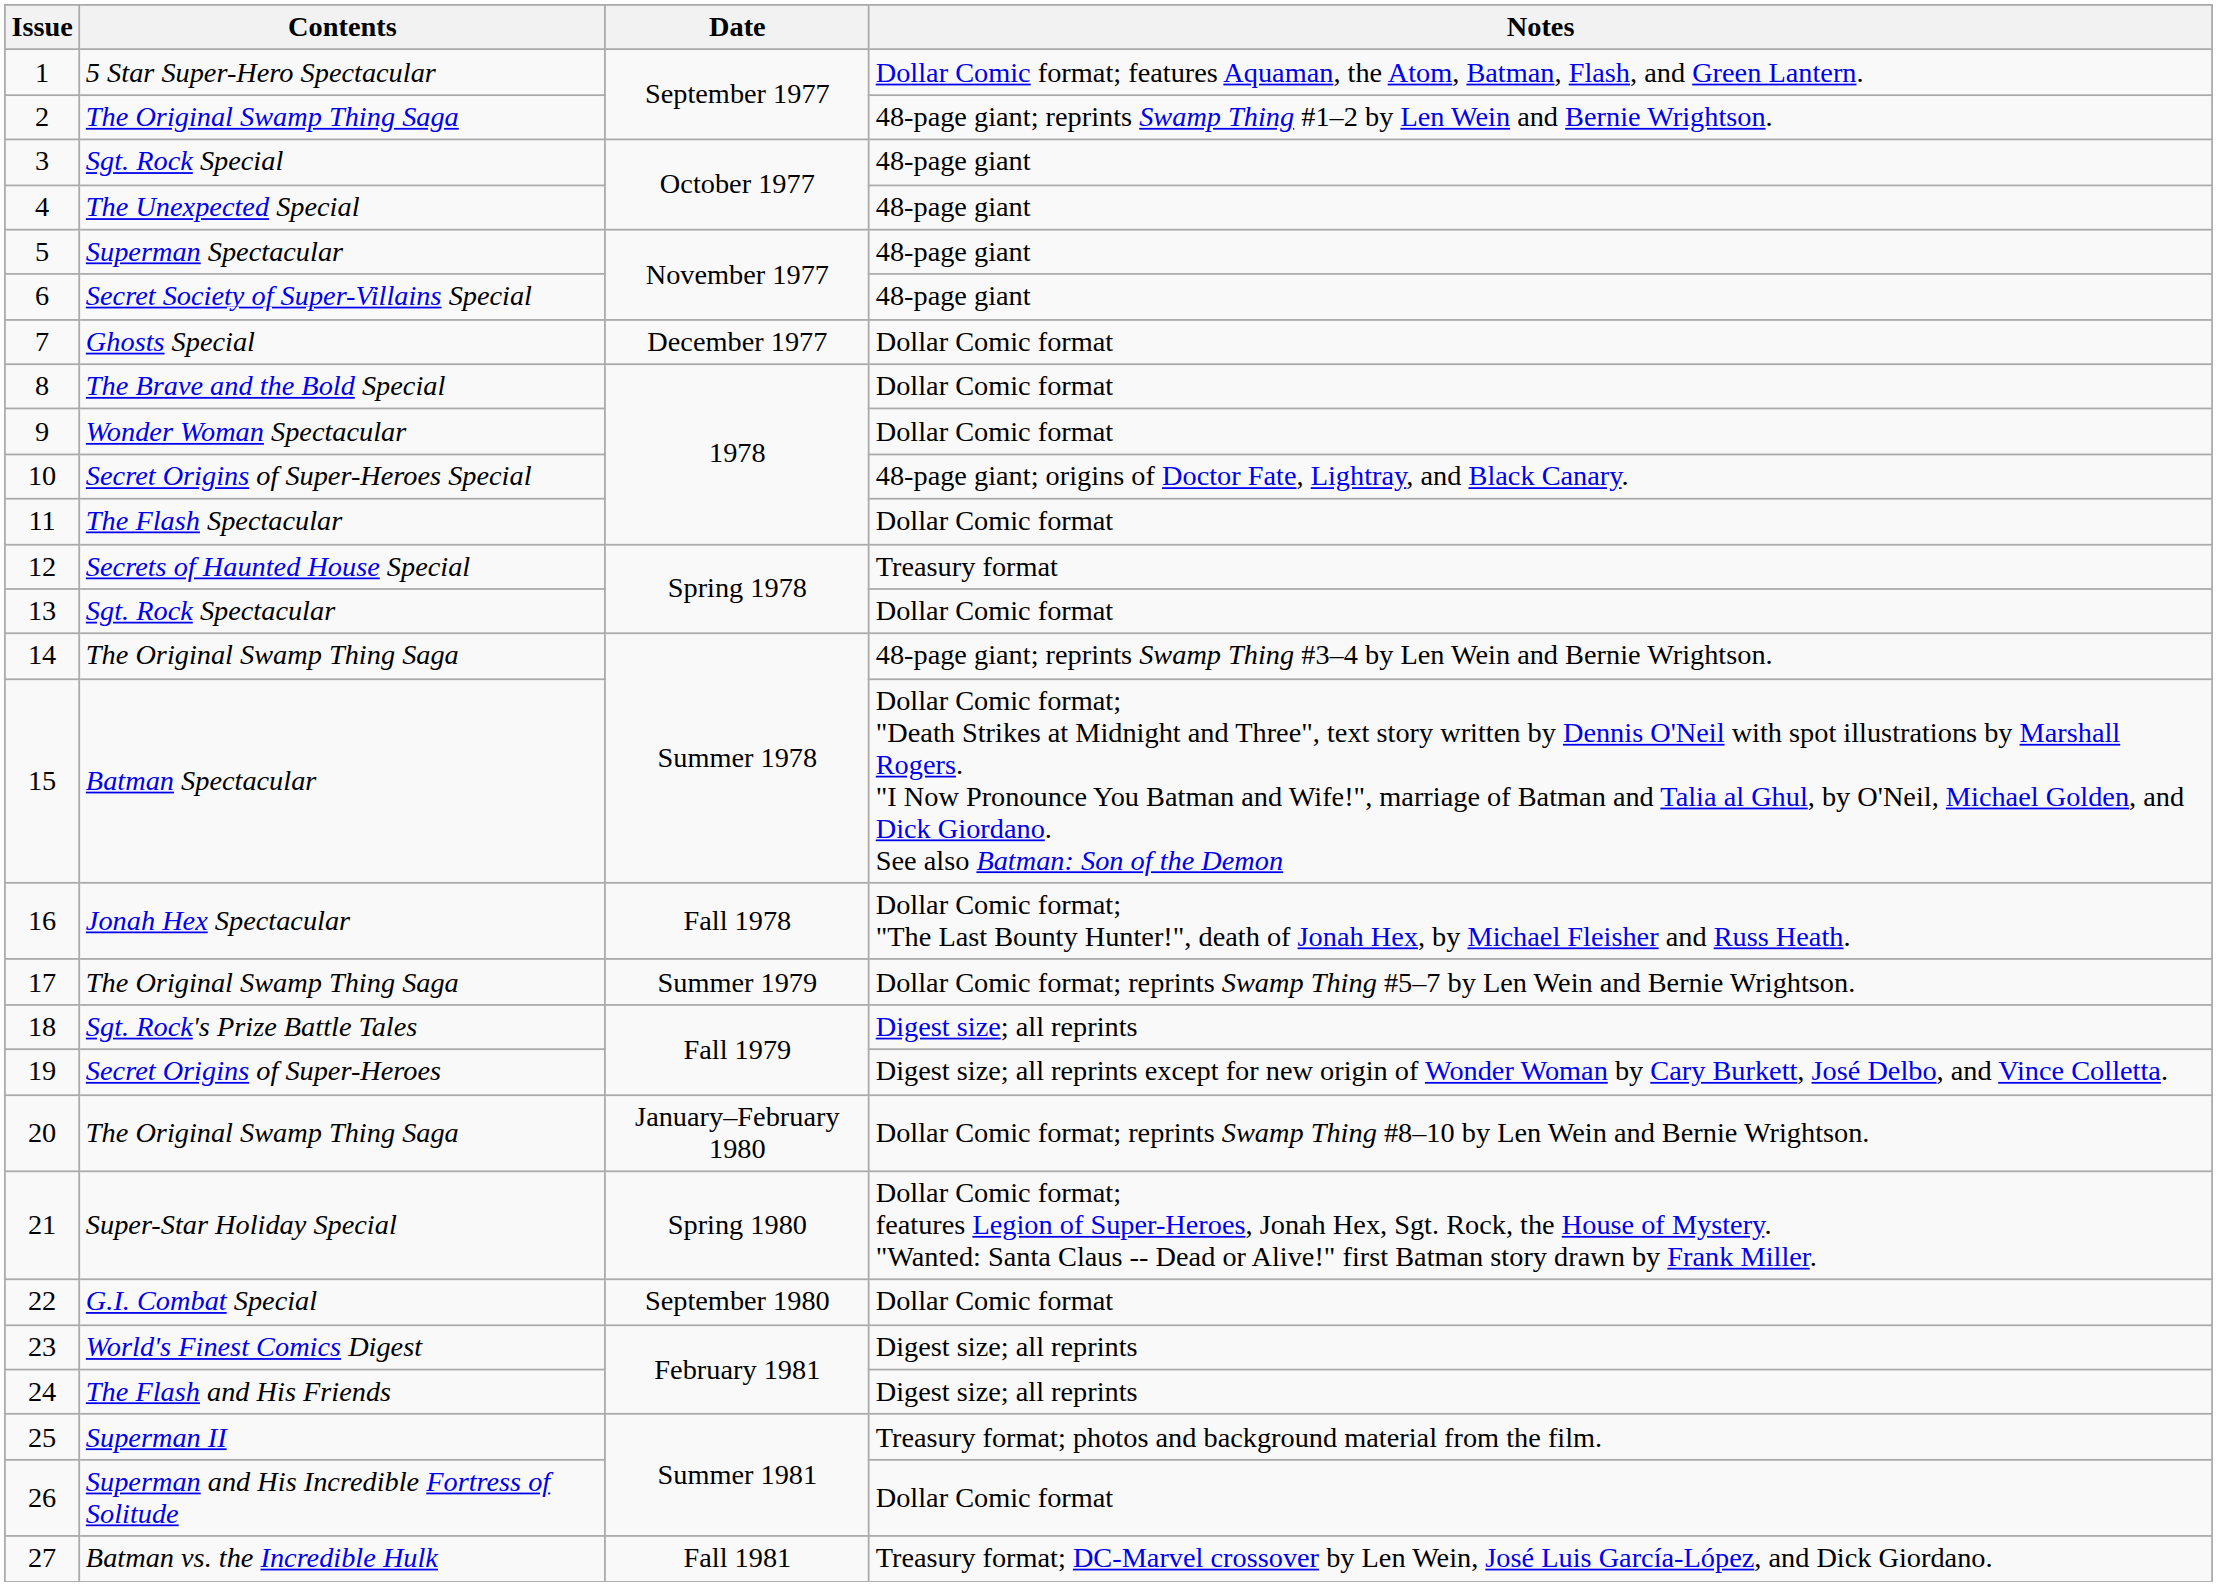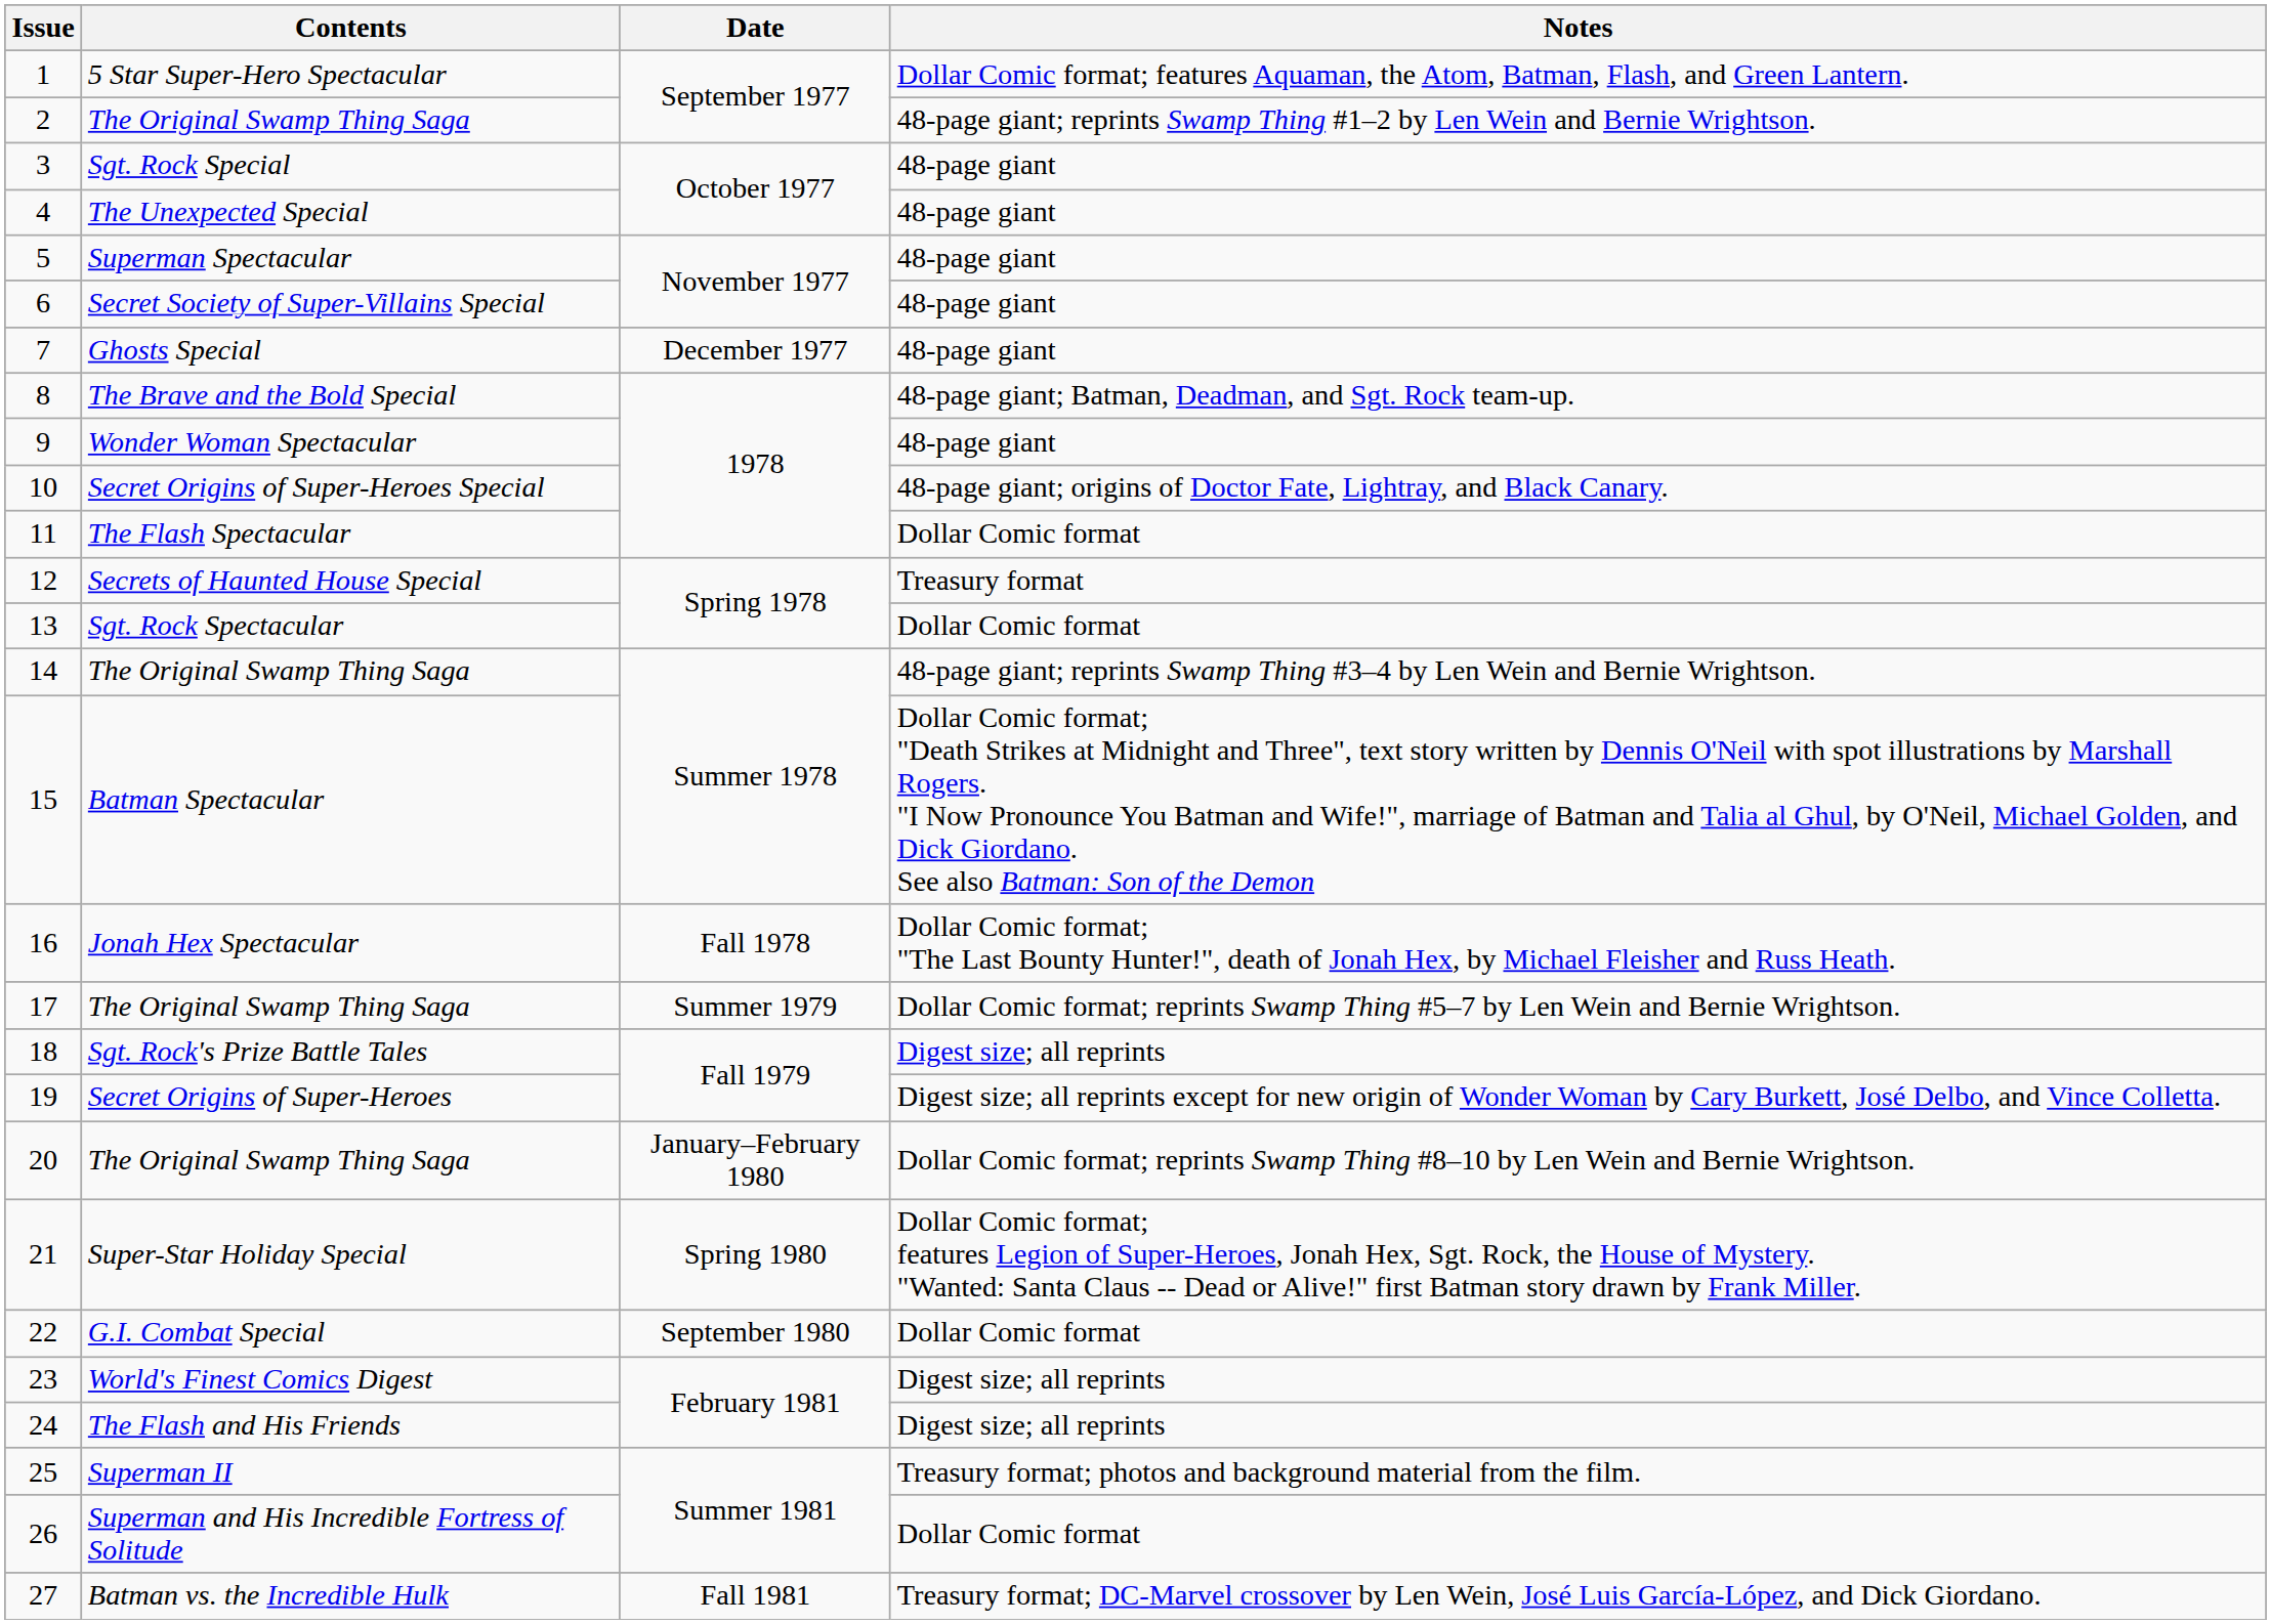7 | Notes: Dollar Comic format -> 48-page giant
8 | Notes: Dollar Comic format -> 48-page giant; Batman, Deadman, and Sgt. Rock team-up.
9 | Notes: Dollar Comic format -> 48-page giant
